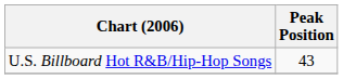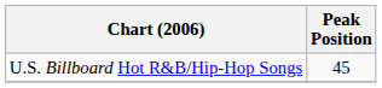U.S. Billboard Hot R&B/Hip-Hop Songs | Peak Position: 43 -> 45
